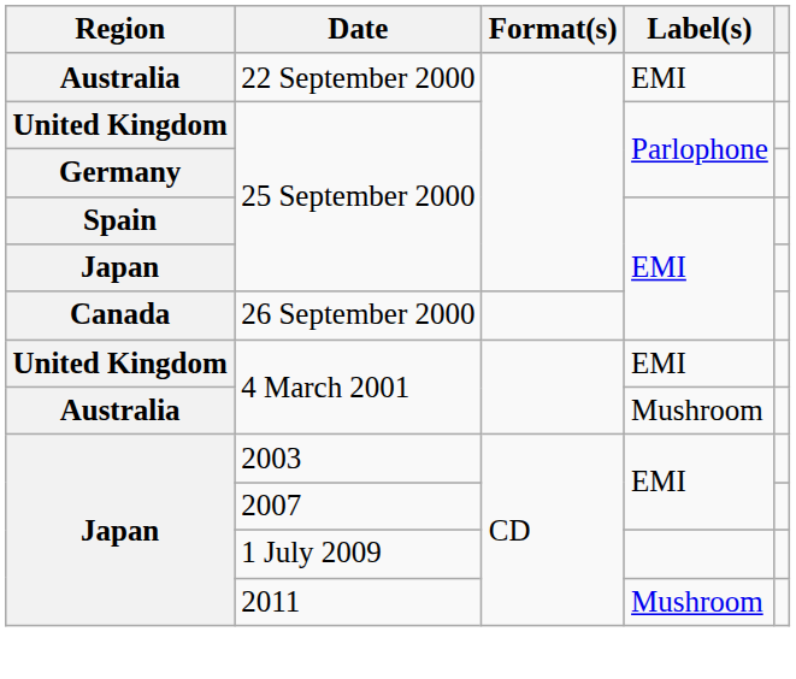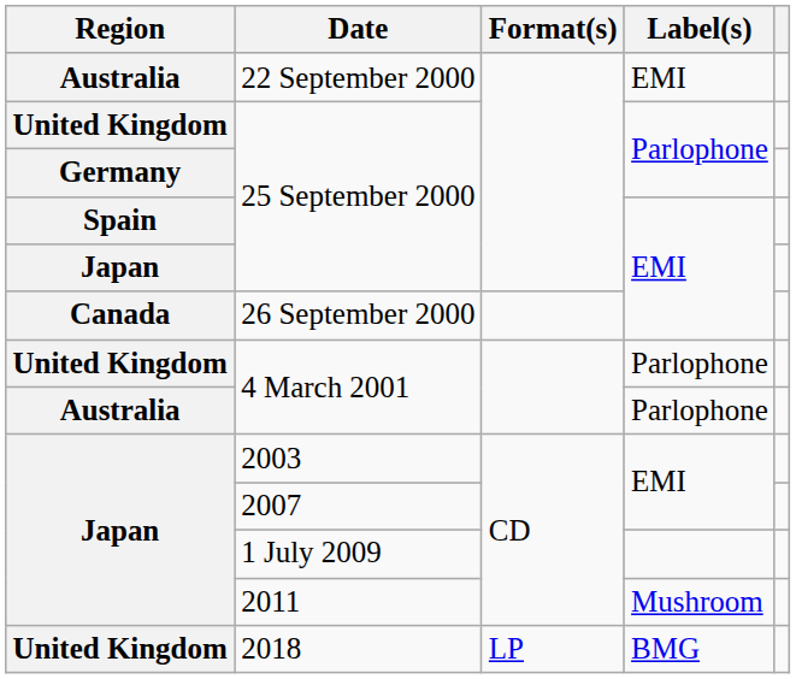United Kingdom / 4 March 2001 | Label(s): EMI -> Parlophone
Australia / 4 March 2001 | Label(s): Mushroom -> Parlophone
+ row: United Kingdom | 2018 | LP | BMG
